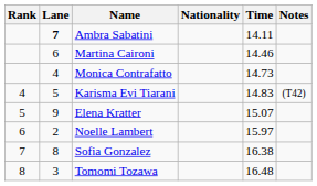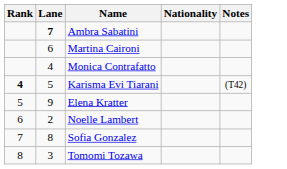- column: Time | 14.11 | 14.46 | 14.73 | 14.83 | 15.07 | 15.97 | 16.38 | 16.48
Karisma Evi Tiarani | Rank: normal -> bold
